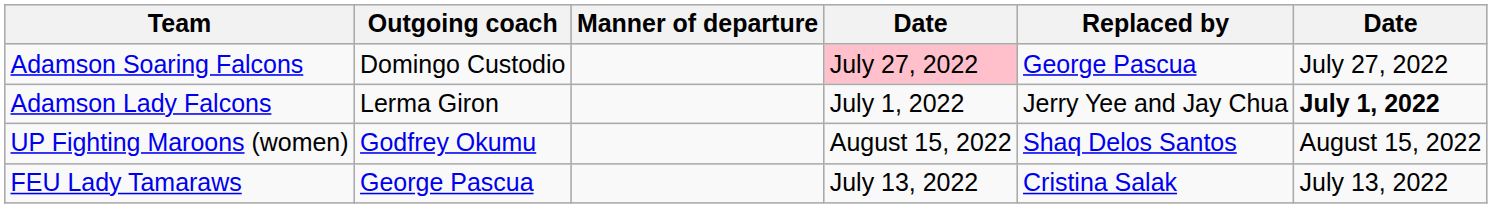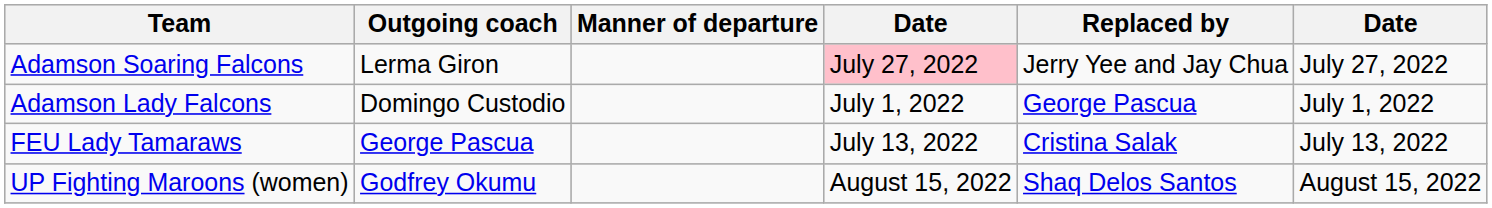Adamson Soaring Falcons | Outgoing coach: Domingo Custodio -> Lerma Giron
Adamson Soaring Falcons | Replaced by: George Pascua -> Jerry Yee and Jay Chua
Adamson Lady Falcons | Outgoing coach: Lerma Giron -> Domingo Custodio
Adamson Lady Falcons | Replaced by: Jerry Yee and Jay Chua -> George Pascua
Adamson Lady Falcons | column 6: bold -> normal
rows swapped: FEU Lady Tamaraws <-> UP Fighting Maroons (women)
